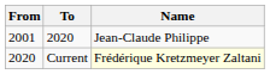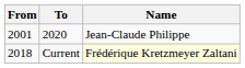Current | From: 2020 -> 2018
